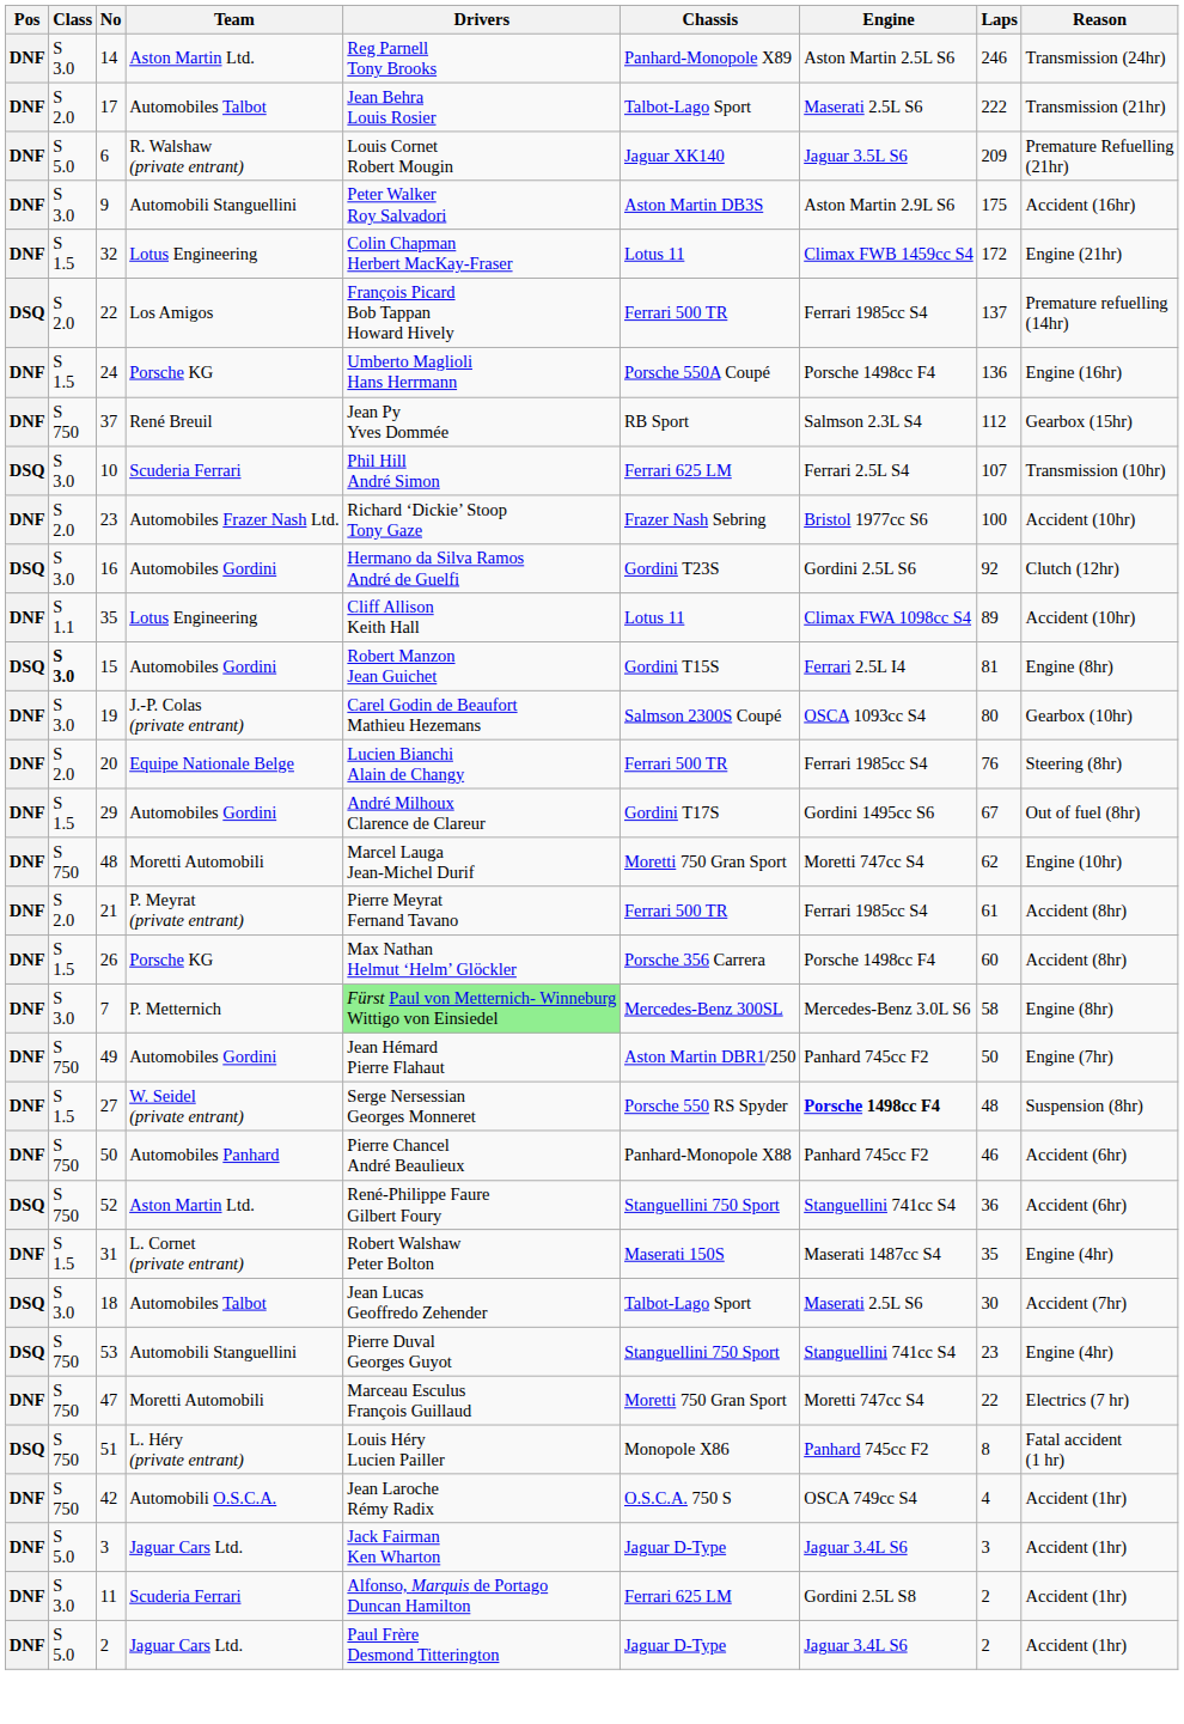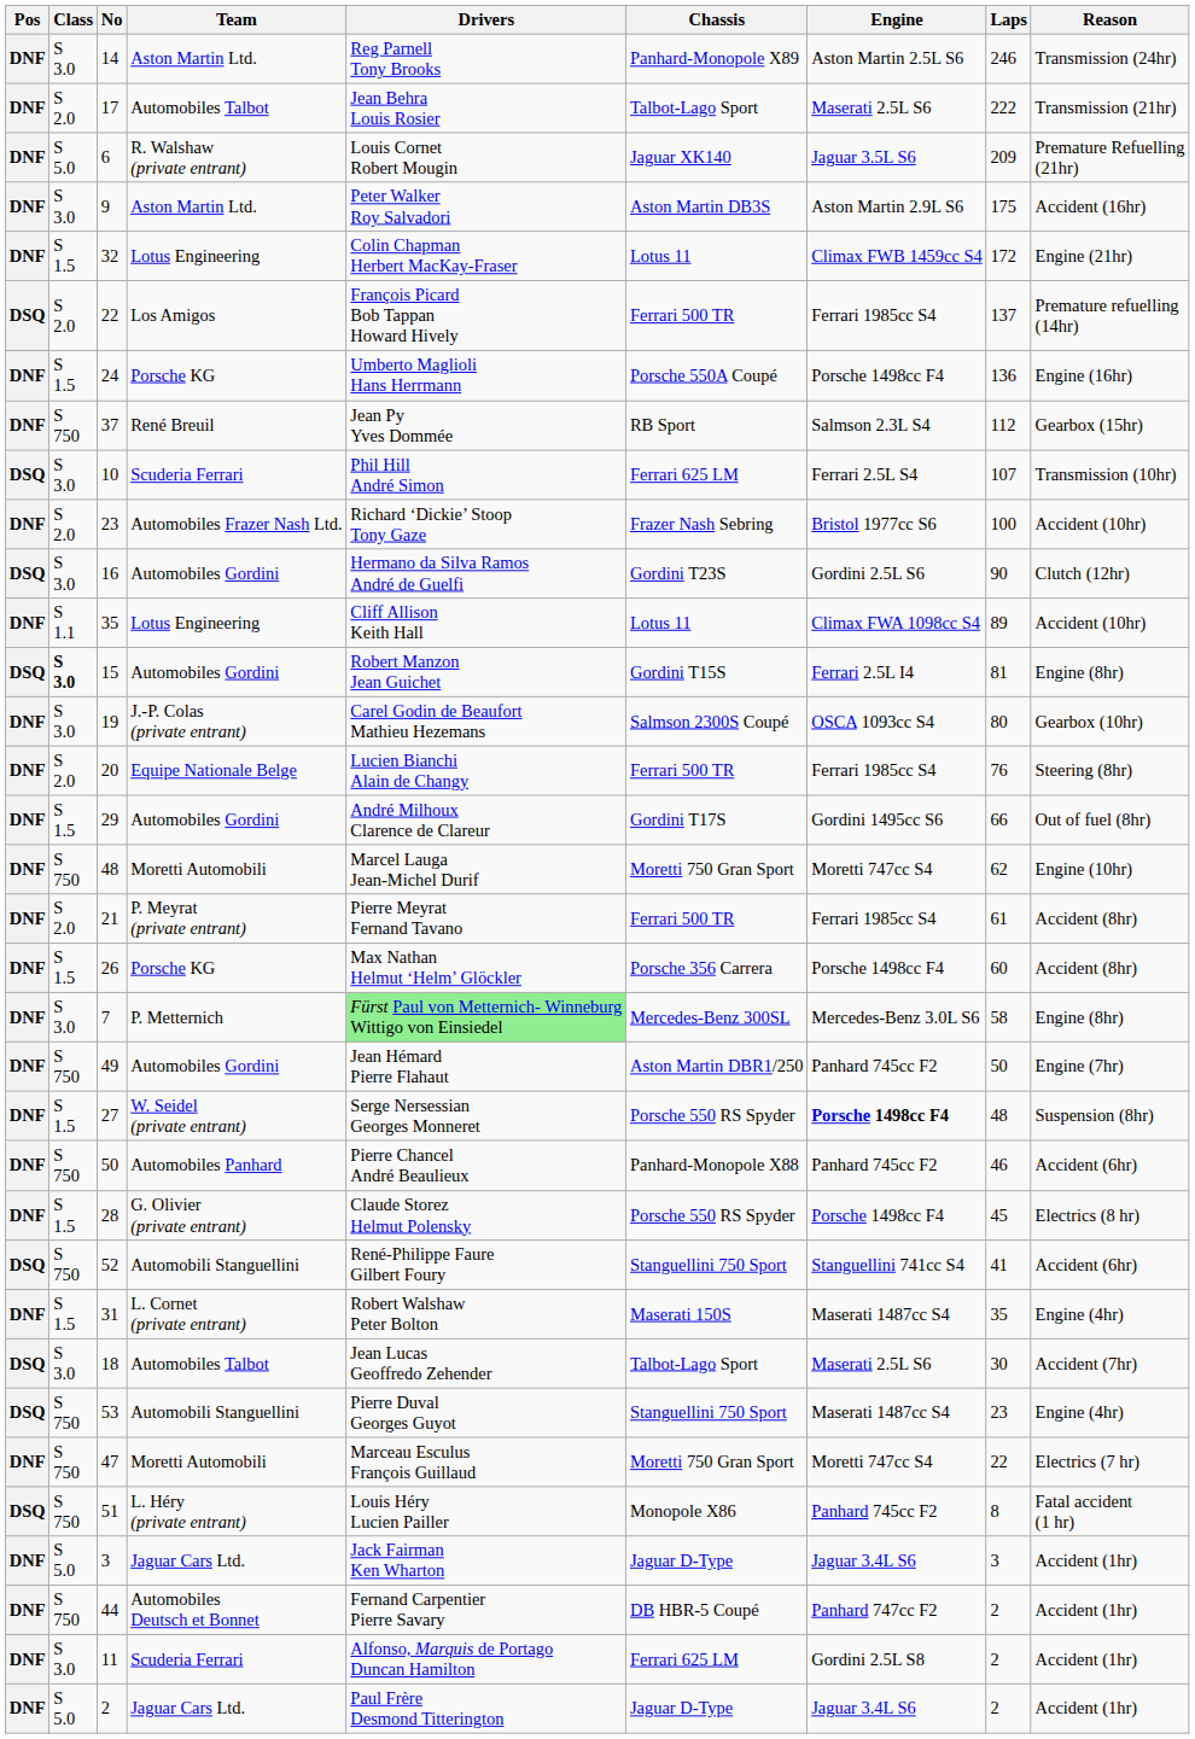9 | Team: Automobili Stanguellini -> Aston Martin Ltd.
16 | Laps: 92 -> 90
29 | Laps: 67 -> 66
+ row: DNF | S 1.5 | 28 | G. Olivier (private entrant) | Claude Storez Helmut Polensky | Porsche 550 RS Spyder | Porsche 1498cc F4 | 45 | Electrics (8 hr)
52 | Team: Aston Martin Ltd. -> Automobili Stanguellini
52 | Laps: 36 -> 41
53 | Engine: Stanguellini 741cc S4 -> Maserati 1487cc S4
- row: DNF | S 750 | 42 | Automobili O.S.C.A. | Jean Laroche Rémy Radix | O.S.C.A. 750 S | OSCA 749cc S4 | 4 | Accident (1hr)
+ row: DNF | S 750 | 44 | Automobiles Deutsch et Bonnet | Fernand Carpentier Pierre Savary | DB HBR-5 Coupé | Panhard 747cc F2 | 2 | Accident (1hr)
